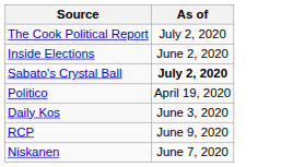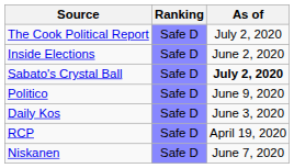+ column: Ranking | Safe D | Safe D | Safe D | Safe D | Safe D | Safe D | Safe D
Politico | As of: April 19, 2020 -> June 9, 2020
RCP | As of: June 9, 2020 -> April 19, 2020
